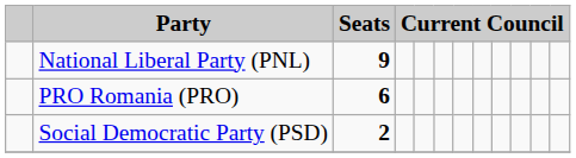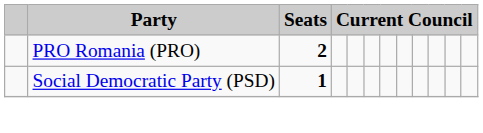- row: National Liberal Party (PNL) | 9
PRO Romania (PRO) | Seats: 6 -> 2
Social Democratic Party (PSD) | Seats: 2 -> 1
